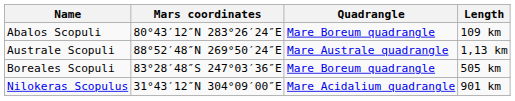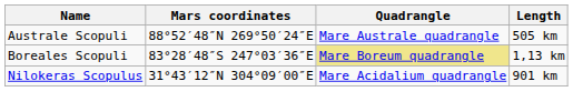- row: Abalos Scopuli | 80°43′12″N 283°26′24″E | Mare Boreum quadrangle | 109 km
Australe Scopuli | Length: 1,13 km -> 505 km
Boreales Scopuli | Quadrangle: no background -> khaki background
Boreales Scopuli | Length: 505 km -> 1,13 km
